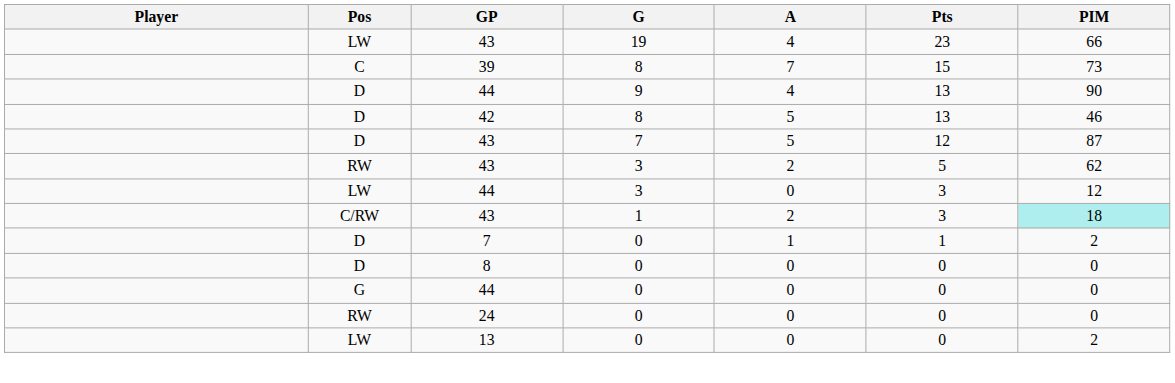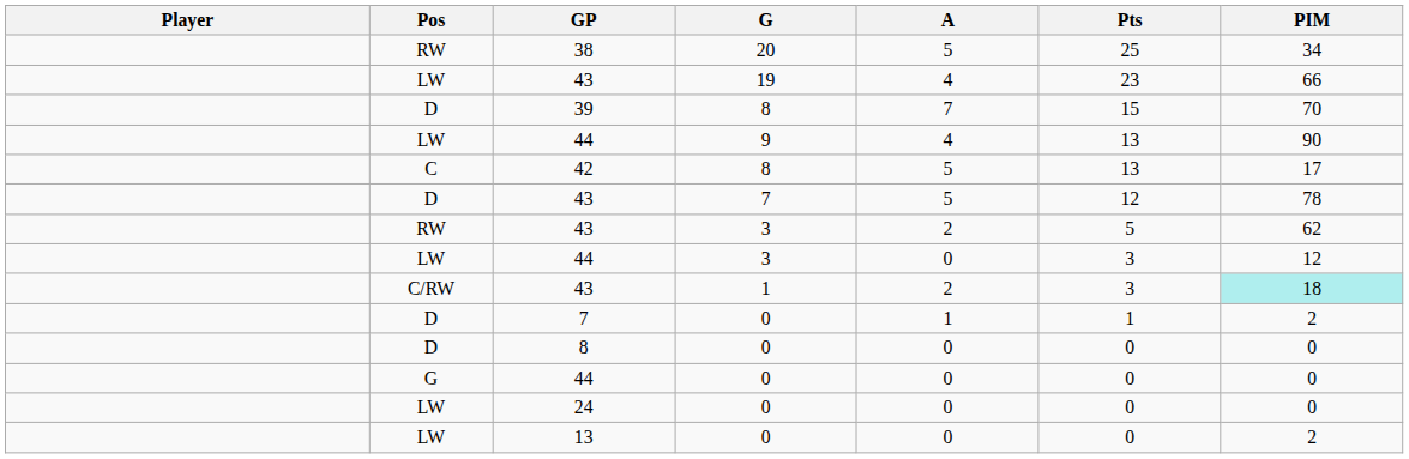+ row: RW | 38 | 20 | 5 | 25 | 34
39 | Pos: C -> D
39 | PIM: 73 -> 70
44 / 9 | Pos: D -> LW
42 | Pos: D -> C
42 | PIM: 46 -> 17
43 / 7 | PIM: 87 -> 78
24 | Pos: RW -> LW
